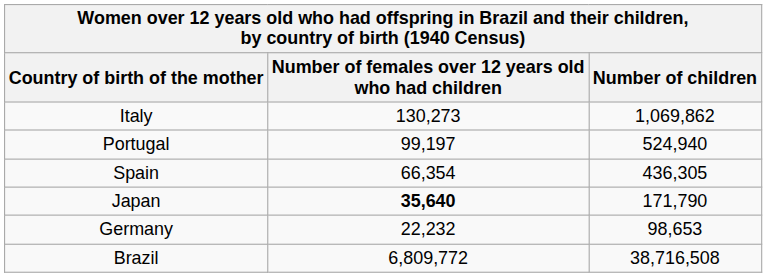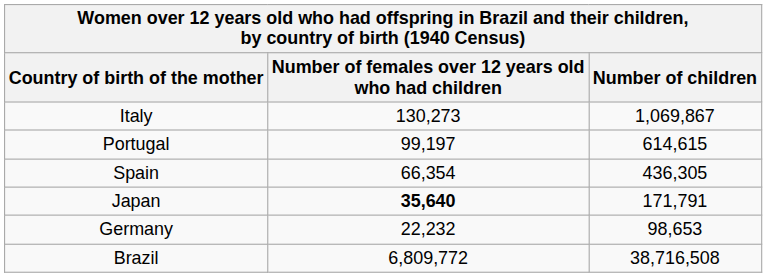Italy | Number of children: 1,069,862 -> 1,069,867
Portugal | Number of children: 524,940 -> 614,615
Japan | Number of children: 171,790 -> 171,791
